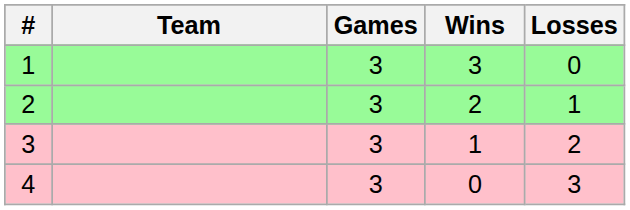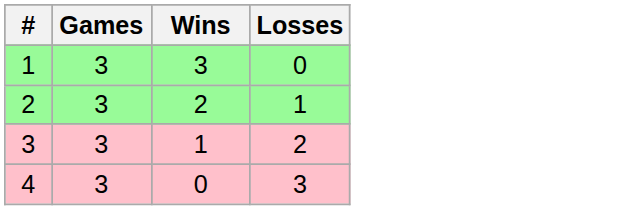- column: Team
